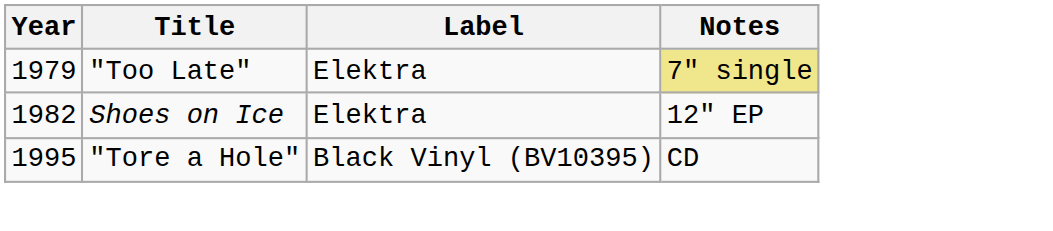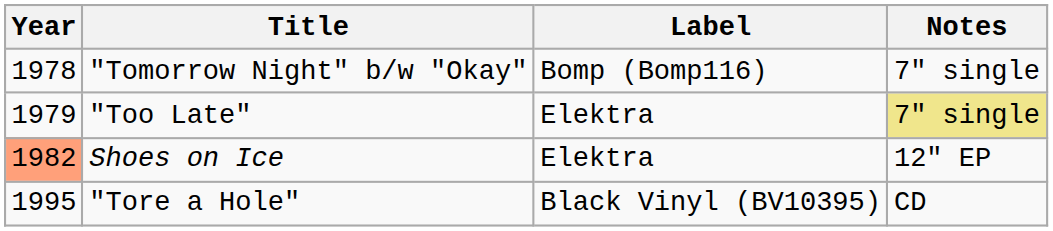+ row: 1978 | "Tomorrow Night" b/w "Okay" | Bomp (Bomp116) | 7" single
Shoes on Ice | Year: no background -> lightsalmon background
